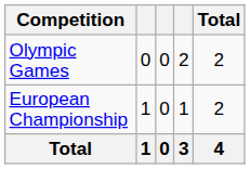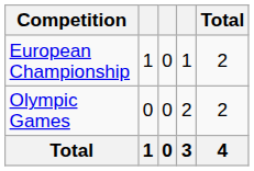rows swapped: Olympic Games <-> European Championship
